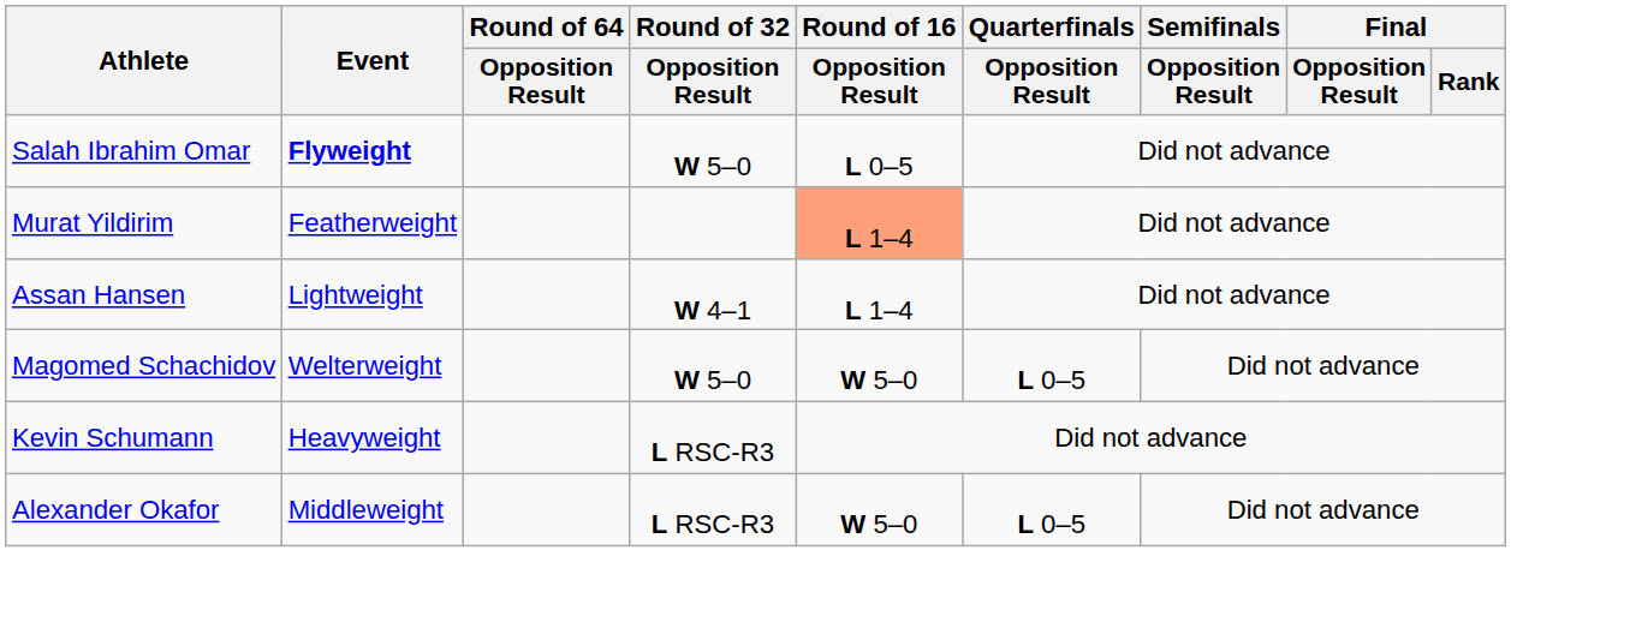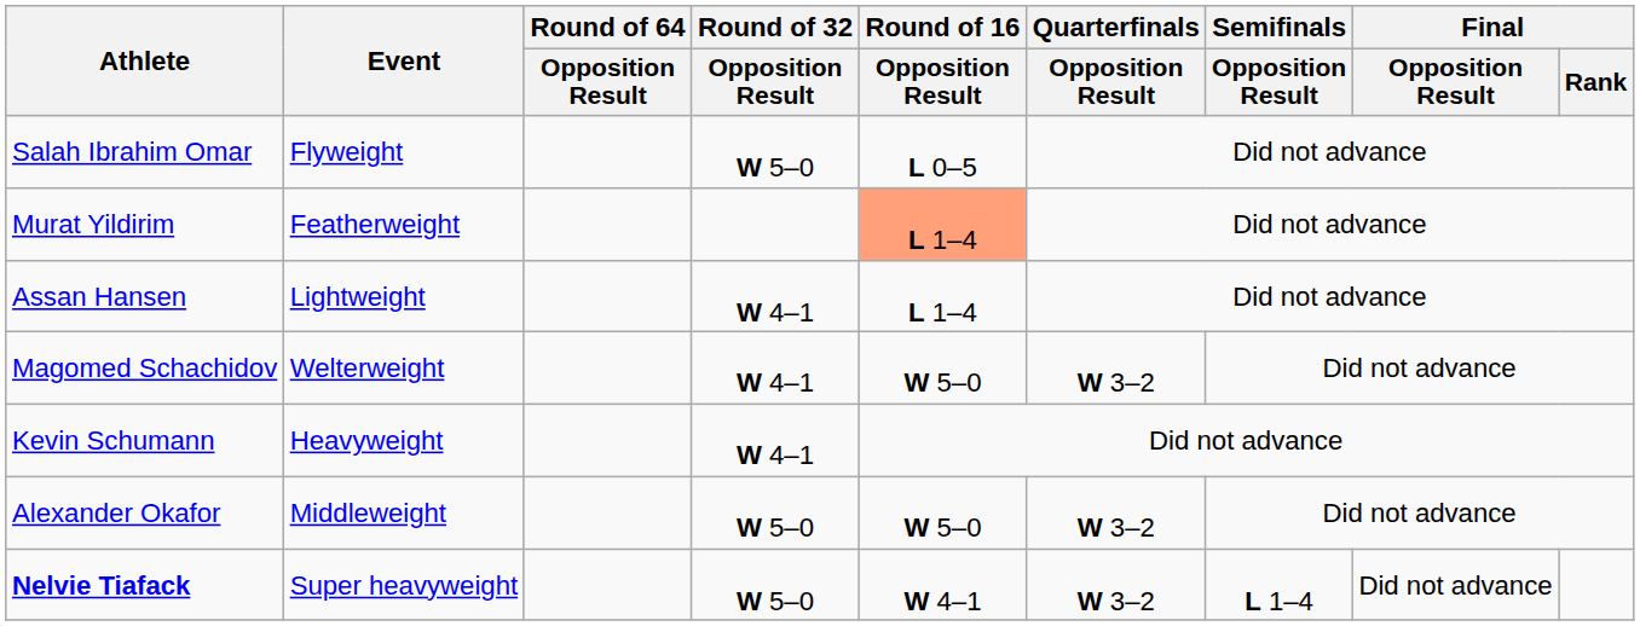Salah Ibrahim Omar | Event: bold -> normal
Magomed Schachidov | Round of 32 / Opposition Result: W 5–0 -> W 4–1
Magomed Schachidov | Quarterfinals / Opposition Result: L 0–5 -> W 3–2
Kevin Schumann | Round of 32 / Opposition Result: L RSC-R3 -> W 4–1
Alexander Okafor | Round of 32 / Opposition Result: L RSC-R3 -> W 5–0
Alexander Okafor | Quarterfinals / Opposition Result: L 0–5 -> W 3–2
+ row: Nelvie Tiafack | Super heavyweight | W 5–0 | W 4–1 | W 3–2 | L 1–4 | Did not advance
